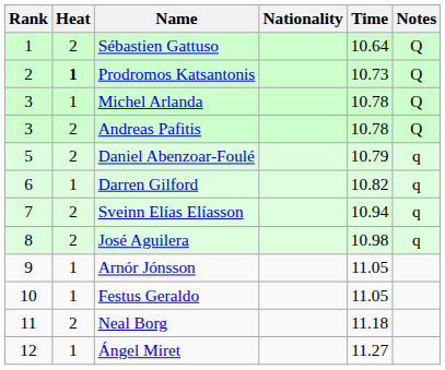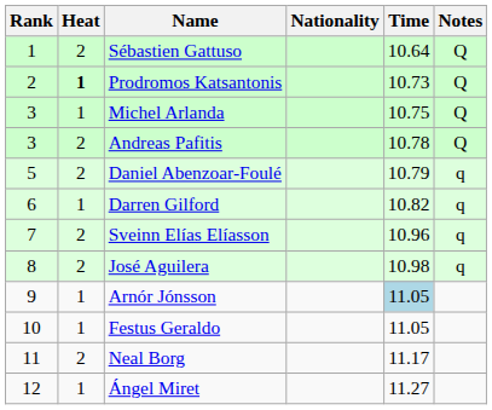Michel Arlanda | Time: 10.78 -> 10.75
Sveinn Elías Elíasson | Time: 10.94 -> 10.96
Arnór Jónsson | Time: no background -> lightblue background
Neal Borg | Time: 11.18 -> 11.17
